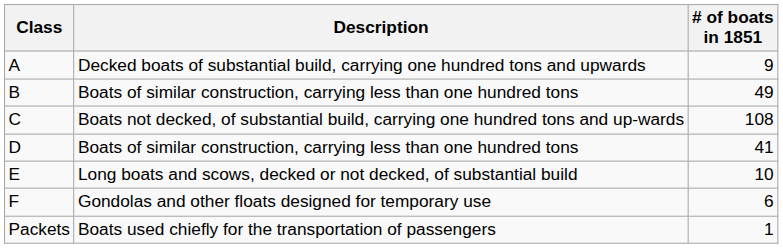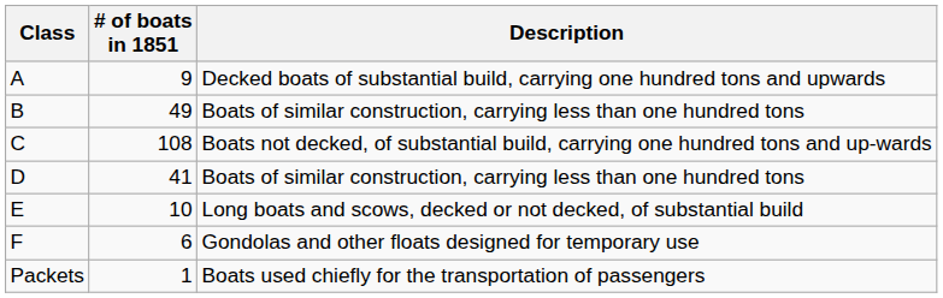columns swapped: Description <-> # of boats in 1851
